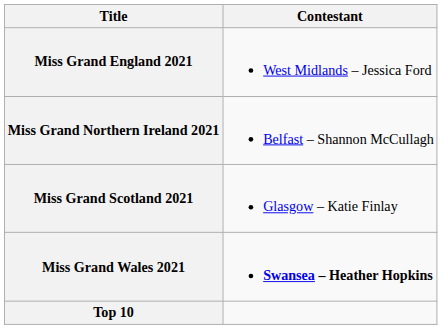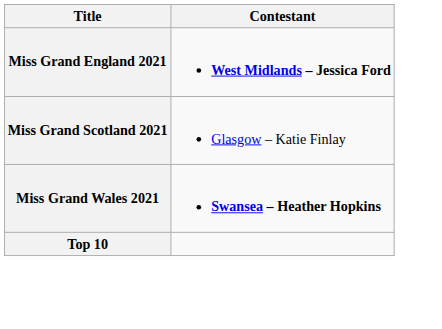Miss Grand England 2021 | Contestant: normal -> bold
- row: Miss Grand Northern Ireland 2021 | Belfast – Shannon McCullagh
